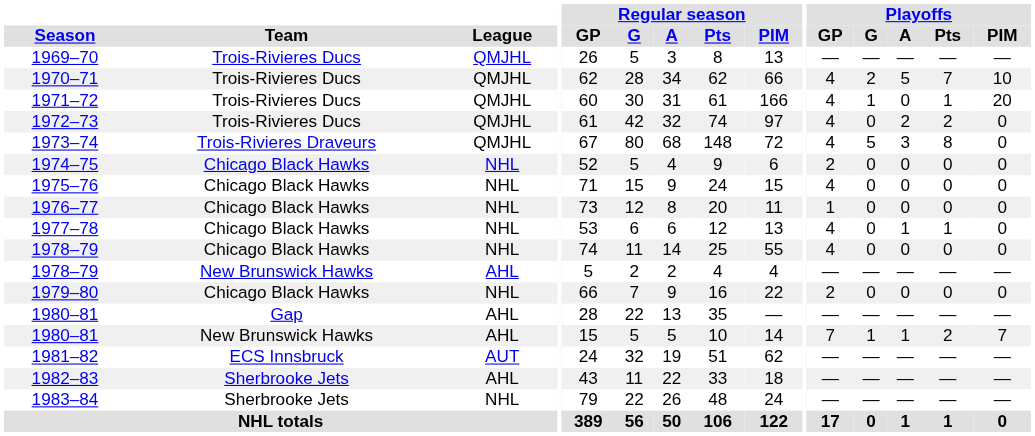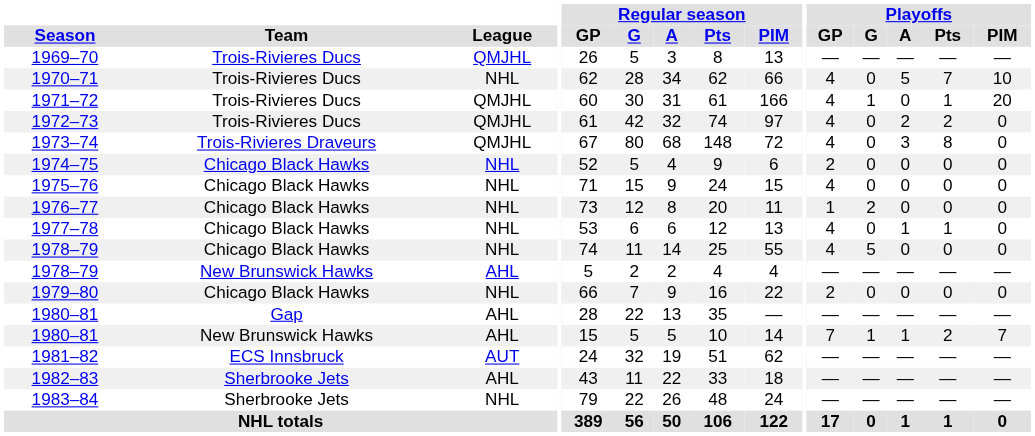1970–71 | League: QMJHL -> NHL
1970–71 | Playoffs / G: 2 -> 0
1973–74 | Playoffs / G: 5 -> 0
1976–77 | Playoffs / G: 0 -> 2
1978–79 / Chicago Black Hawks | Playoffs / G: 0 -> 5
